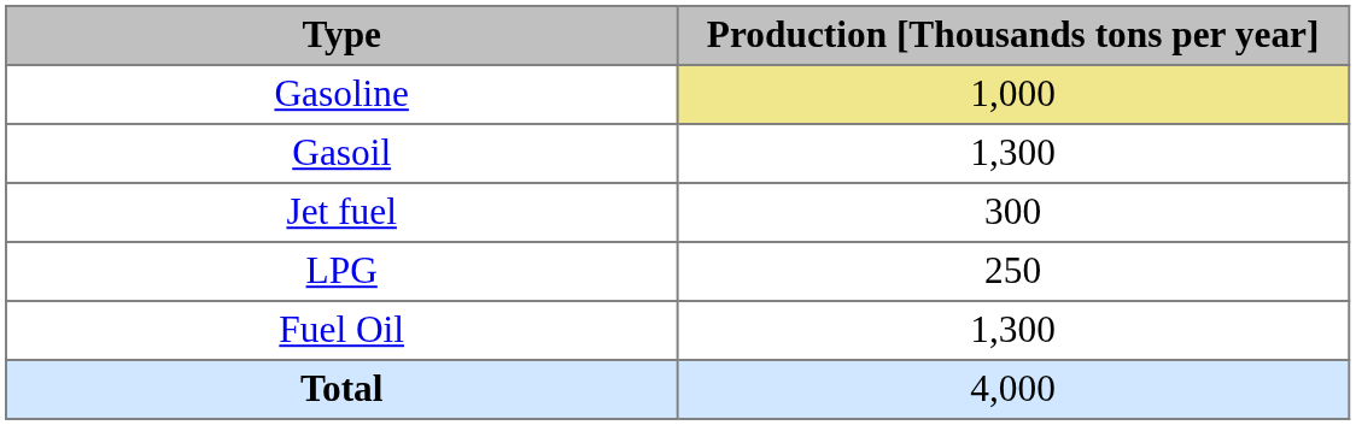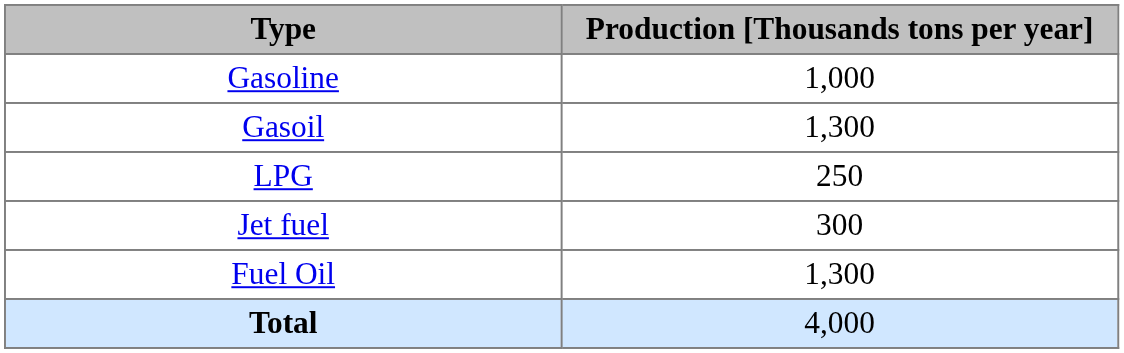Gasoline | Production [Thousands tons per year]: khaki background -> no background
rows swapped: LPG <-> Jet fuel
